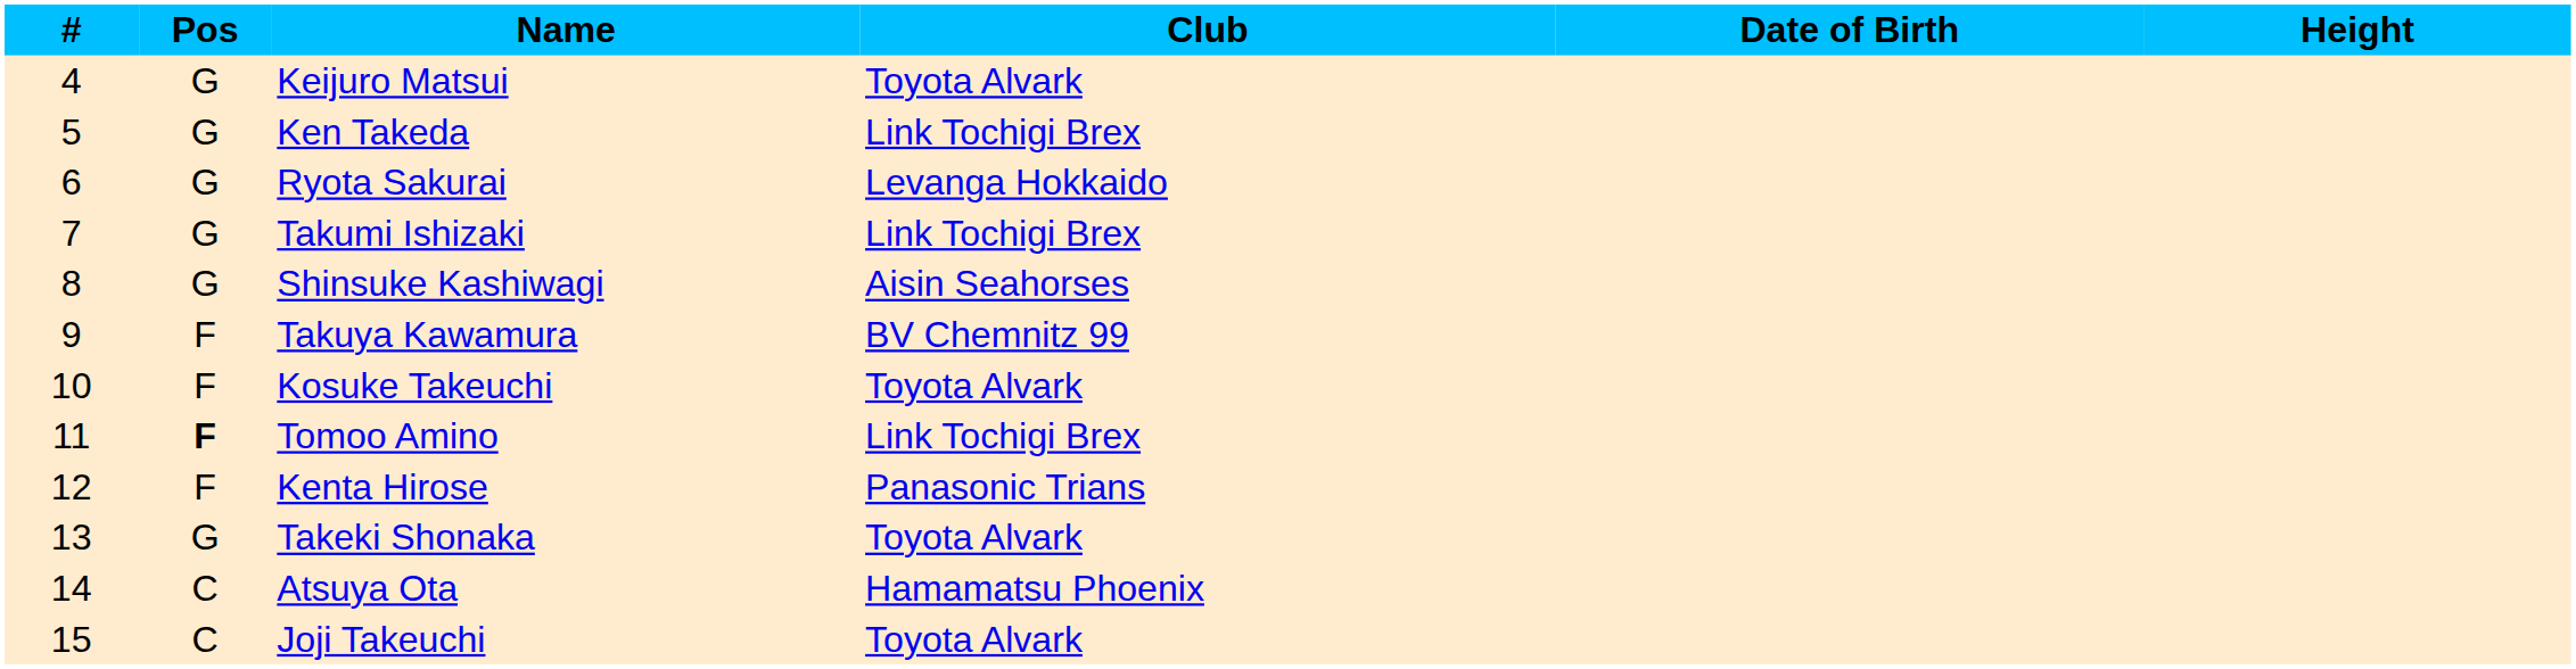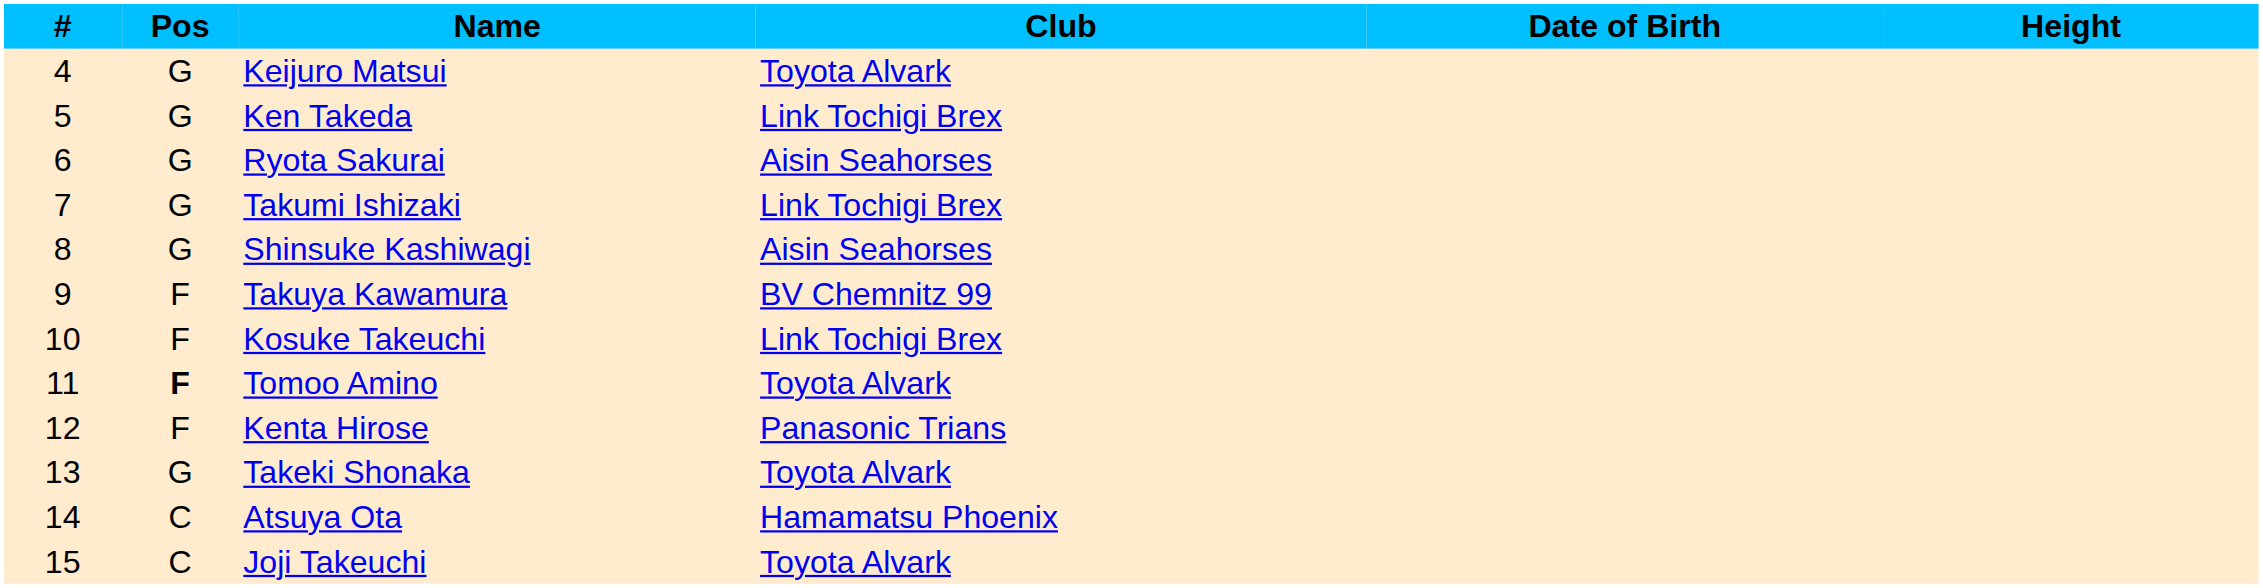Ryota Sakurai | Club: Levanga Hokkaido -> Aisin Seahorses
Kosuke Takeuchi | Club: Toyota Alvark -> Link Tochigi Brex
Tomoo Amino | Club: Link Tochigi Brex -> Toyota Alvark
